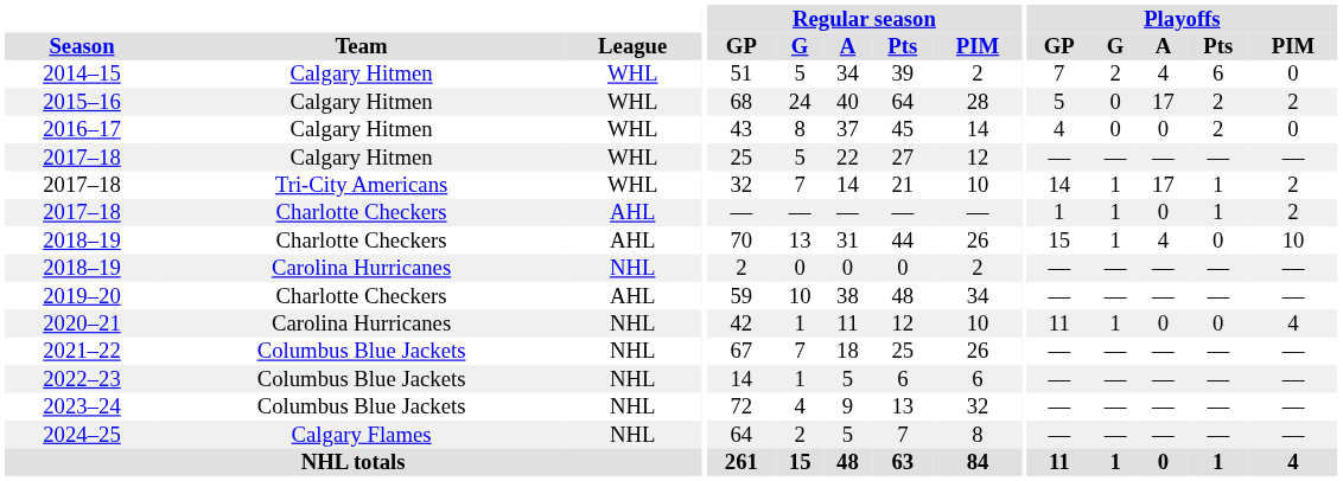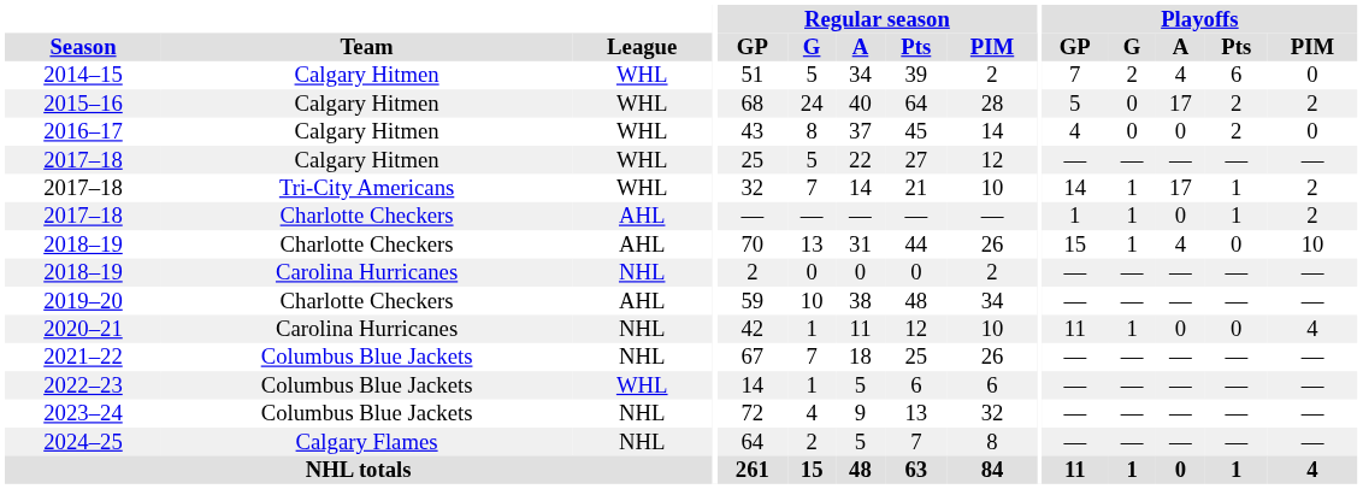2022–23 | League: NHL -> WHL
